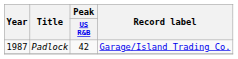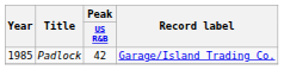Padlock | Year: 1987 -> 1985
